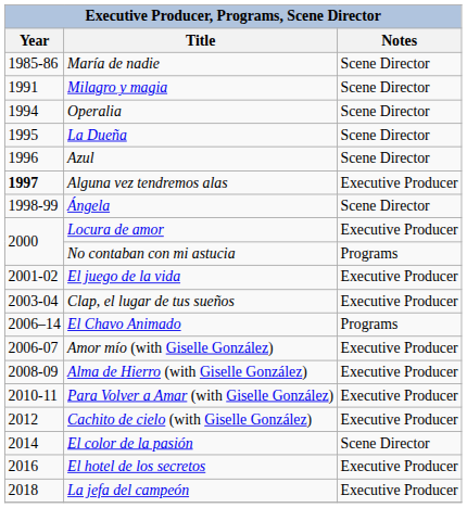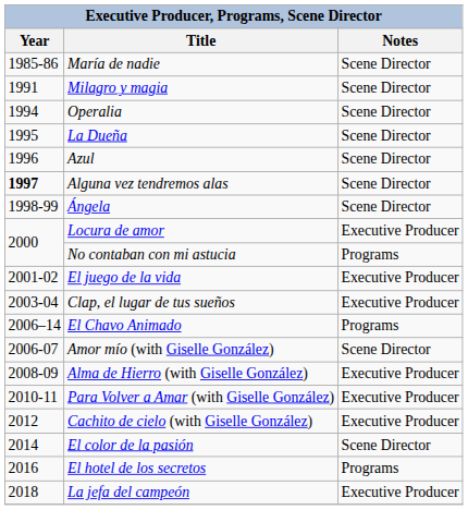Alguna vez tendremos alas | Notes: Executive Producer -> Scene Director
Amor mío (with Giselle González) | Notes: Executive Producer -> Scene Director
El hotel de los secretos | Notes: Executive Producer -> Programs
